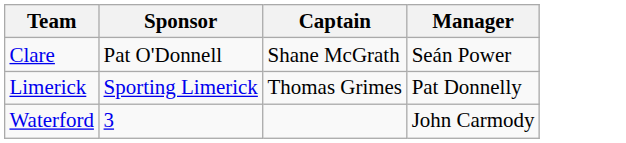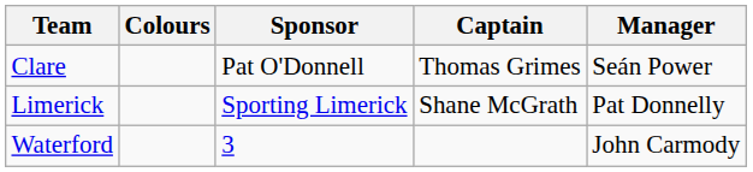+ column: Colours
Clare | Captain: Shane McGrath -> Thomas Grimes
Limerick | Captain: Thomas Grimes -> Shane McGrath
